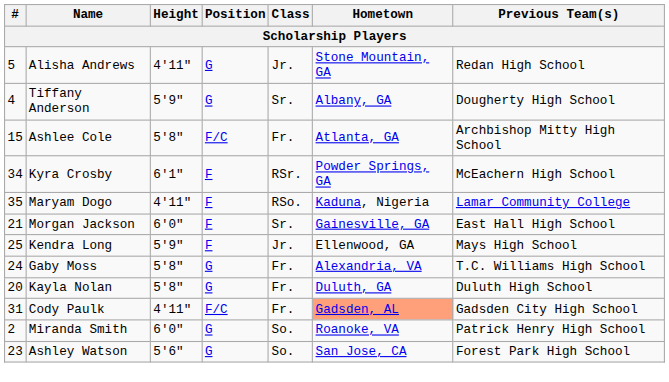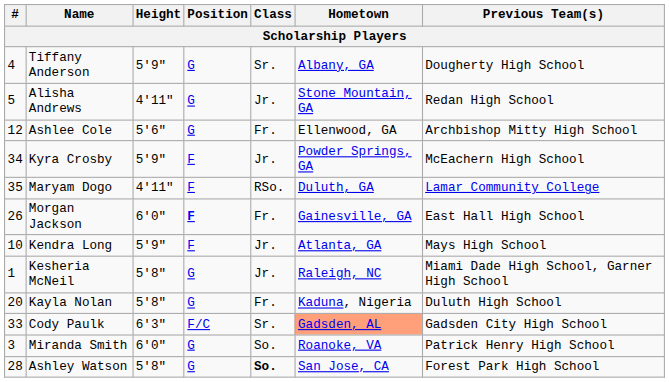rows swapped: Tiffany Anderson <-> Alisha Andrews
Ashlee Cole | #: 15 -> 12
Ashlee Cole | Height: 5'8" -> 5'6"
Ashlee Cole | Position: F/C -> G
Ashlee Cole | Hometown: Atlanta, GA -> Ellenwood, GA
Kyra Crosby | Height: 6'1" -> 5'9"
Kyra Crosby | Class: RSr. -> Jr.
Maryam Dogo | Hometown: Kaduna, Nigeria -> Duluth, GA
Morgan Jackson | #: 21 -> 26
Morgan Jackson | Position: normal -> bold
Morgan Jackson | Class: Sr. -> Fr.
Kendra Long | #: 25 -> 10
Kendra Long | Hometown: Ellenwood, GA -> Atlanta, GA
+ row: 1 | Kesheria McNeil | 5'8" | G | Jr. | Raleigh, NC | Miami Dade High School, Garner High School
- row: 24 | Gaby Moss | 5'8" | G | Fr. | Alexandria, VA | T.C. Williams High School
Kayla Nolan | Hometown: Duluth, GA -> Kaduna, Nigeria
Cody Paulk | #: 31 -> 33
Cody Paulk | Height: 4'11" -> 6'3"
Cody Paulk | Class: Fr. -> Sr.
Miranda Smith | #: 2 -> 3
Ashley Watson | #: 23 -> 28
Ashley Watson | Height: 5'6" -> 5'8"
Ashley Watson | Class: normal -> bold
